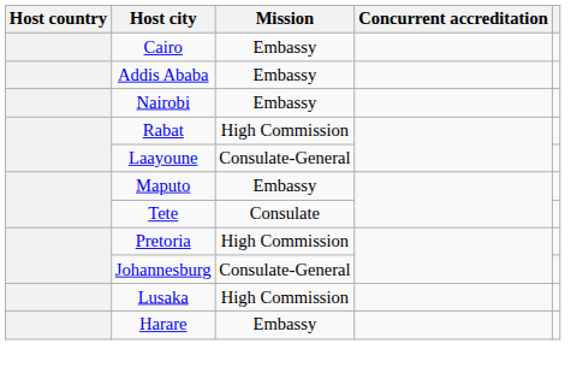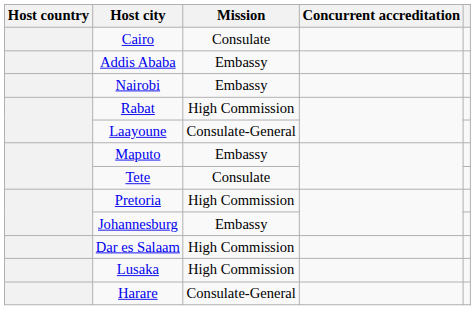Cairo | Mission: Embassy -> Consulate
Johannesburg | Mission: Consulate-General -> Embassy
+ row: Dar es Salaam | High Commission
Harare | Mission: Embassy -> Consulate-General
